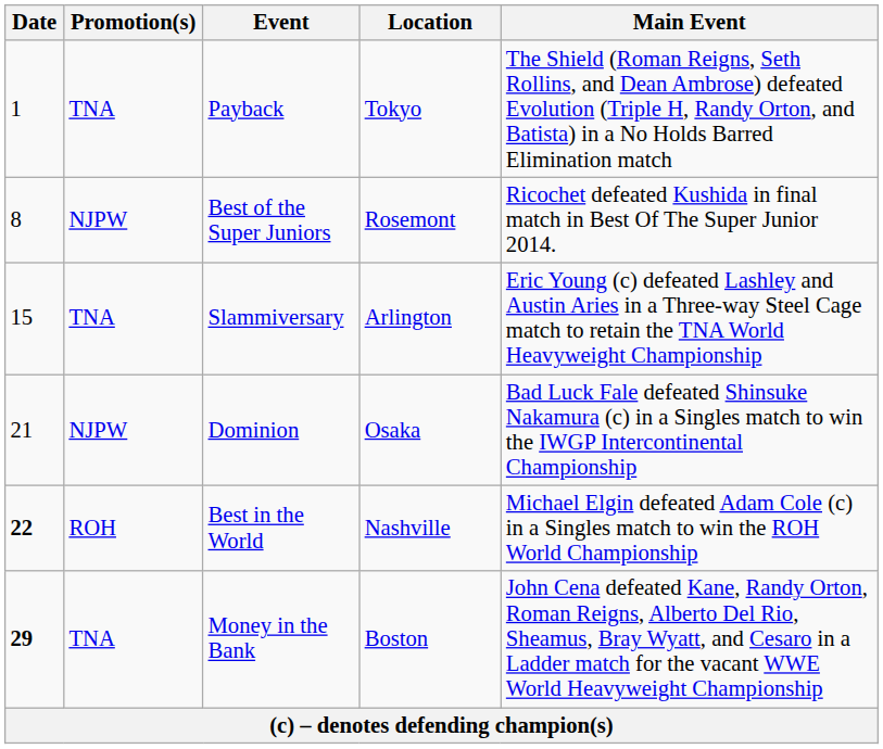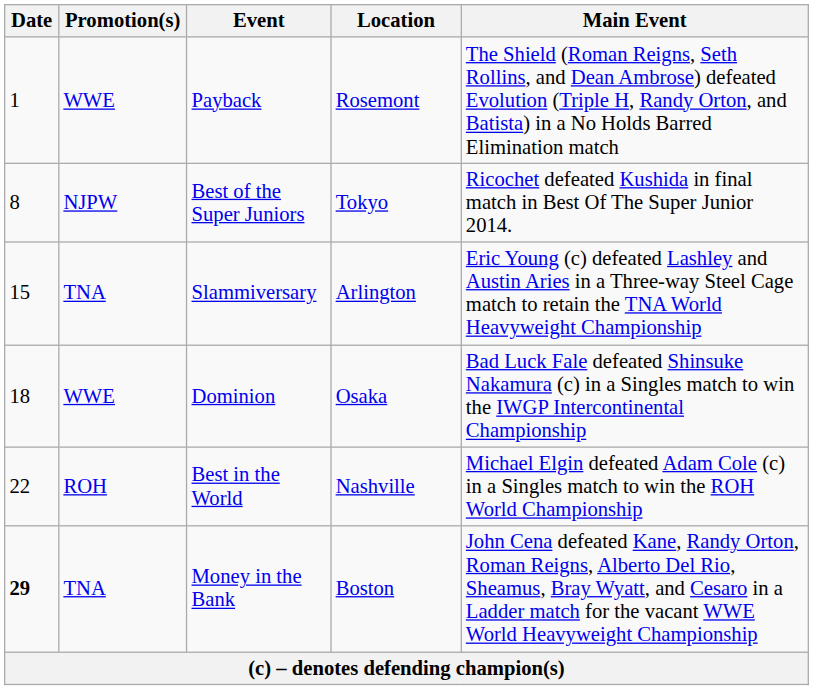Payback | Promotion(s): TNA -> WWE
Payback | Location: Tokyo -> Rosemont
Best of the Super Juniors | Location: Rosemont -> Tokyo
Dominion | Date: 21 -> 18
Dominion | Promotion(s): NJPW -> WWE
Best in the World | Date: bold -> normal
